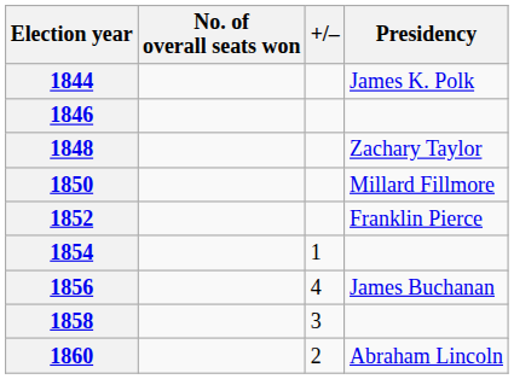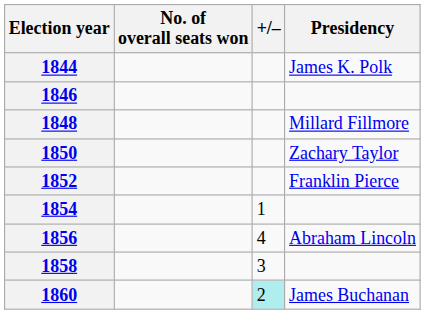1848 | Presidency: Zachary Taylor -> Millard Fillmore
1850 | Presidency: Millard Fillmore -> Zachary Taylor
1856 | Presidency: James Buchanan -> Abraham Lincoln
1860 | +/–: no background -> paleturquoise background
1860 | Presidency: Abraham Lincoln -> James Buchanan
